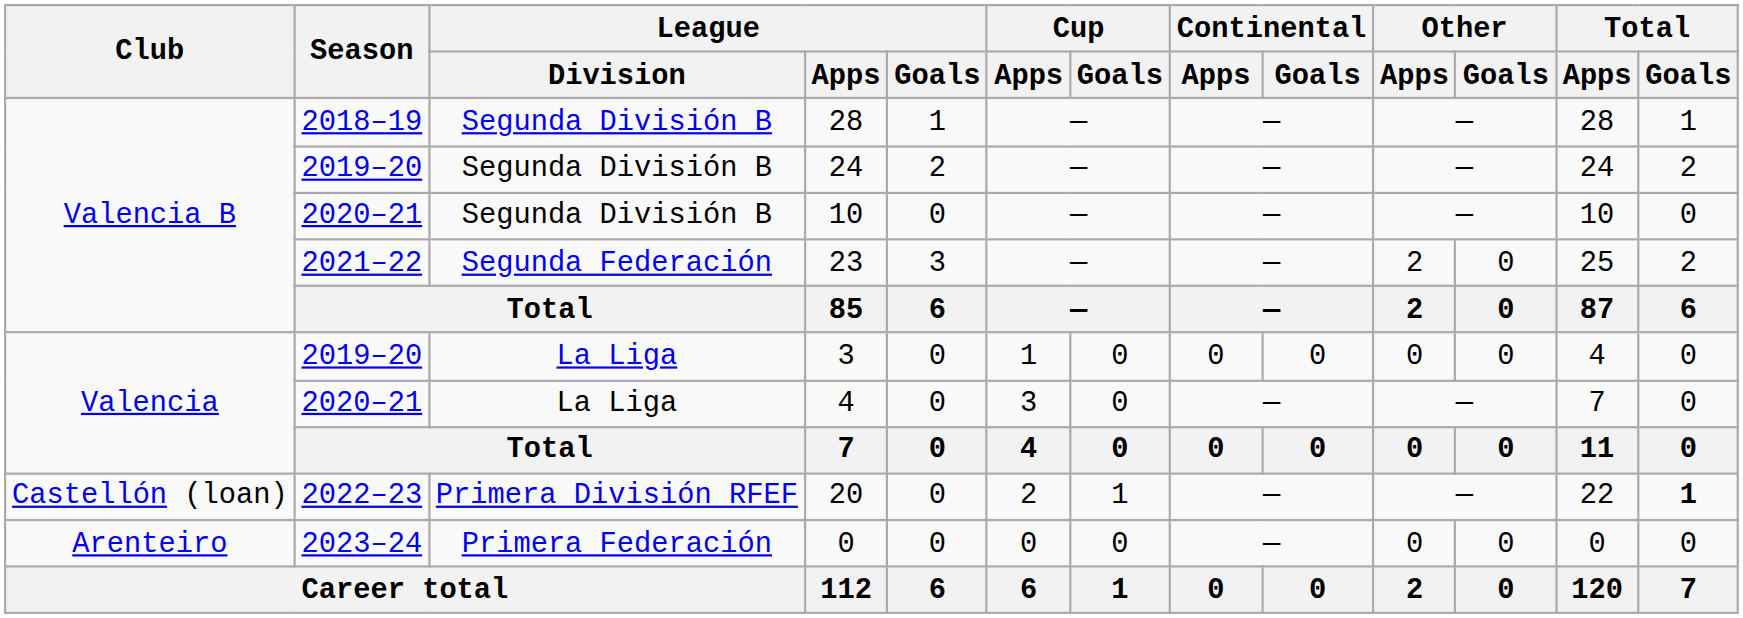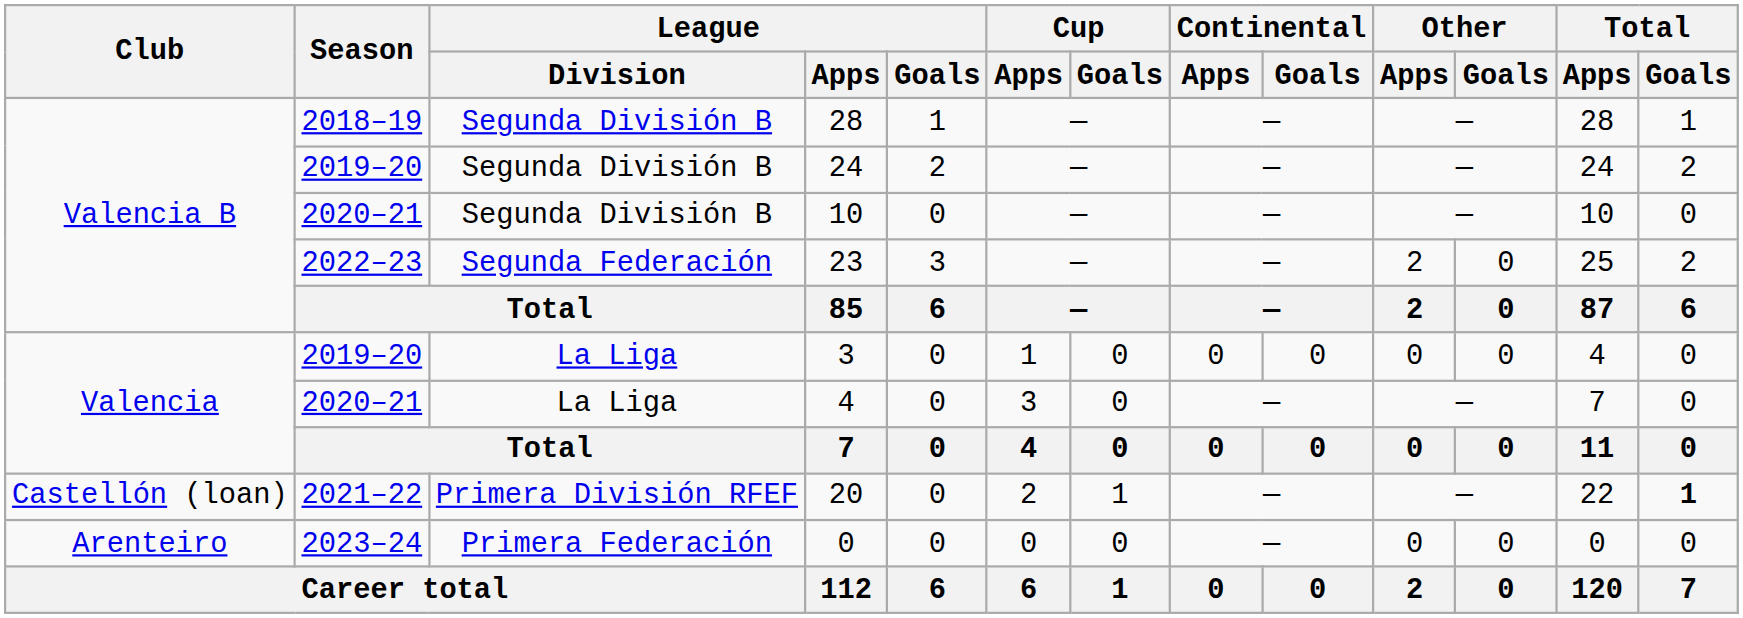23 | Season: 2021–22 -> 2022–23
20 | Season: 2022–23 -> 2021–22
